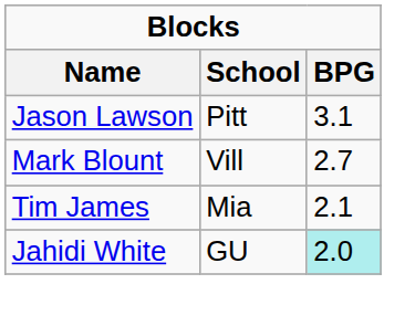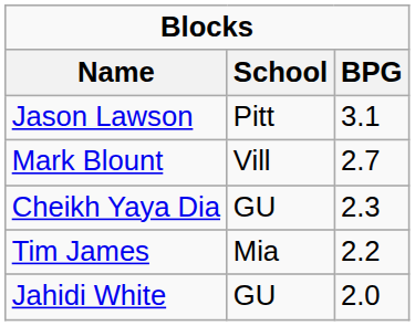+ row: Cheikh Yaya Dia | GU | 2.3
Tim James | BPG: 2.1 -> 2.2
Jahidi White | BPG: paleturquoise background -> no background
